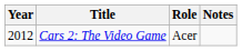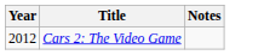- column: Role | Acer
